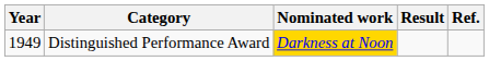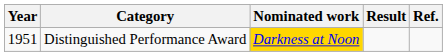Distinguished Performance Award | Year: 1949 -> 1951
